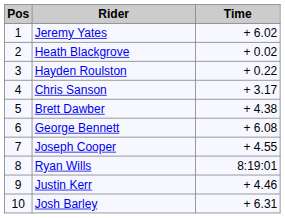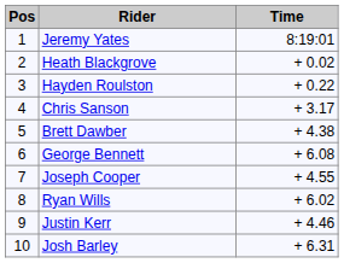Jeremy Yates | Time: + 6.02 -> 8:19:01
Ryan Wills | Time: 8:19:01 -> + 6.02
